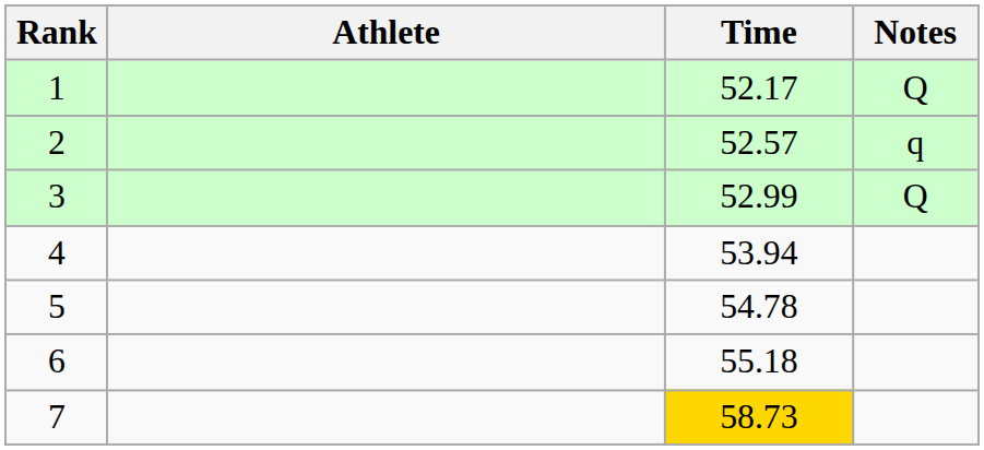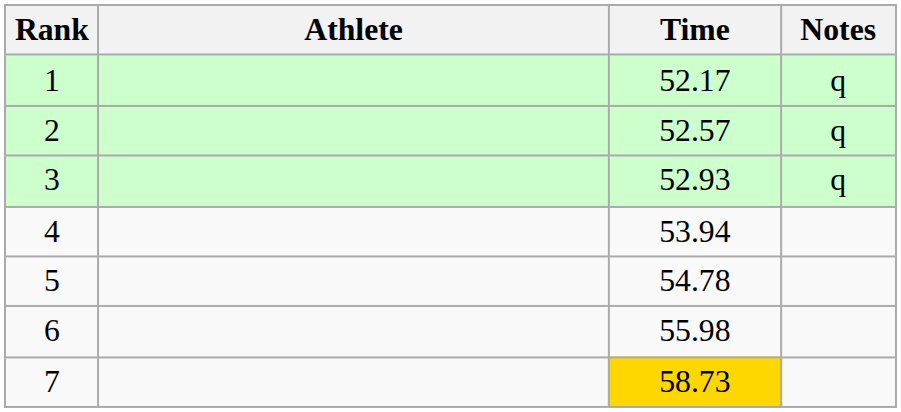1 | Notes: Q -> q
3 | Time: 52.99 -> 52.93
3 | Notes: Q -> q
6 | Time: 55.18 -> 55.98
